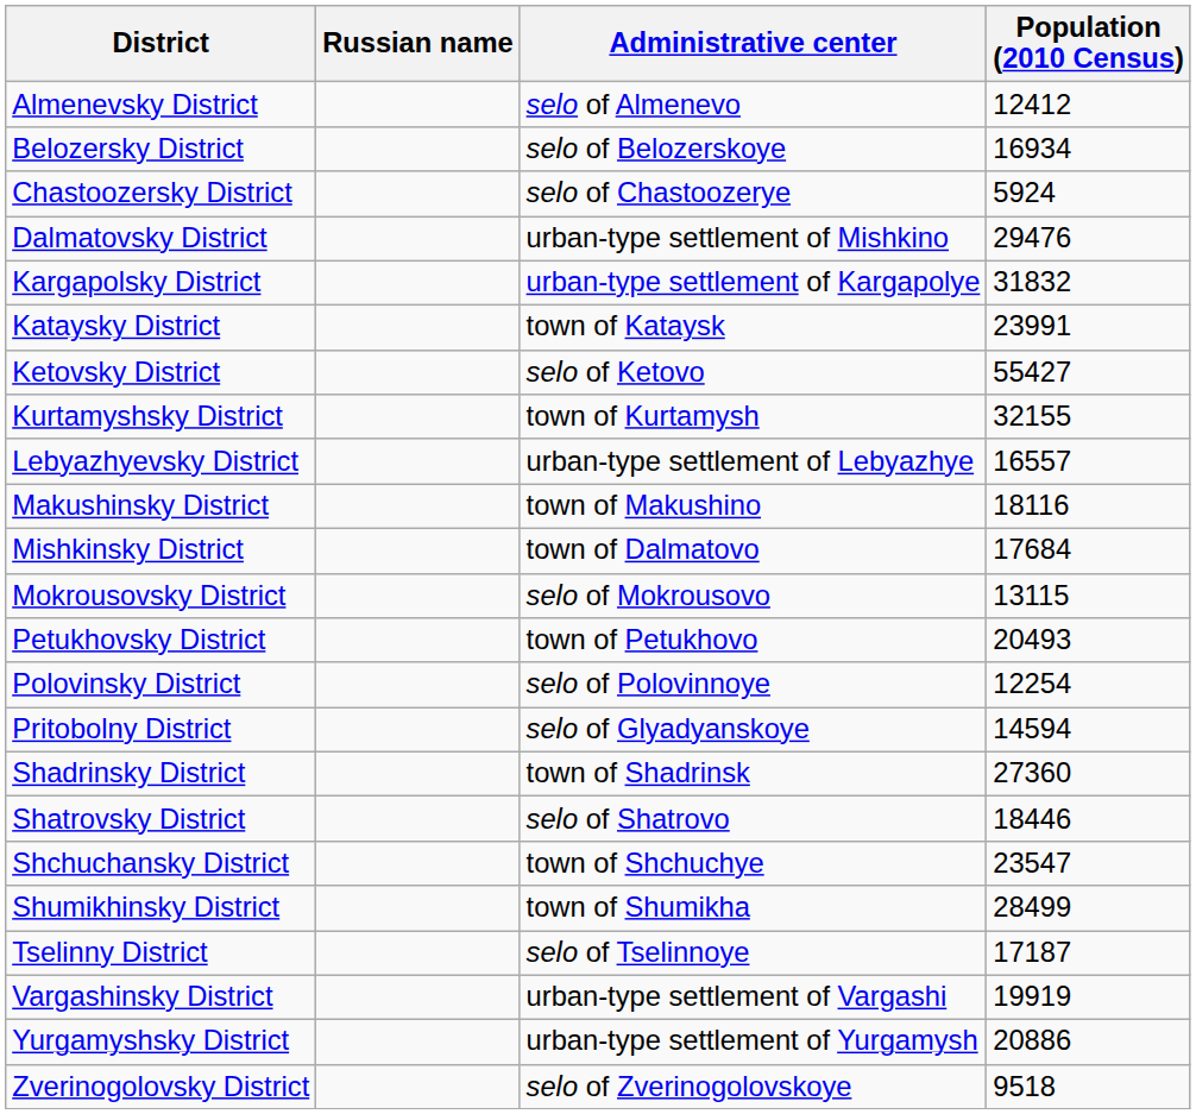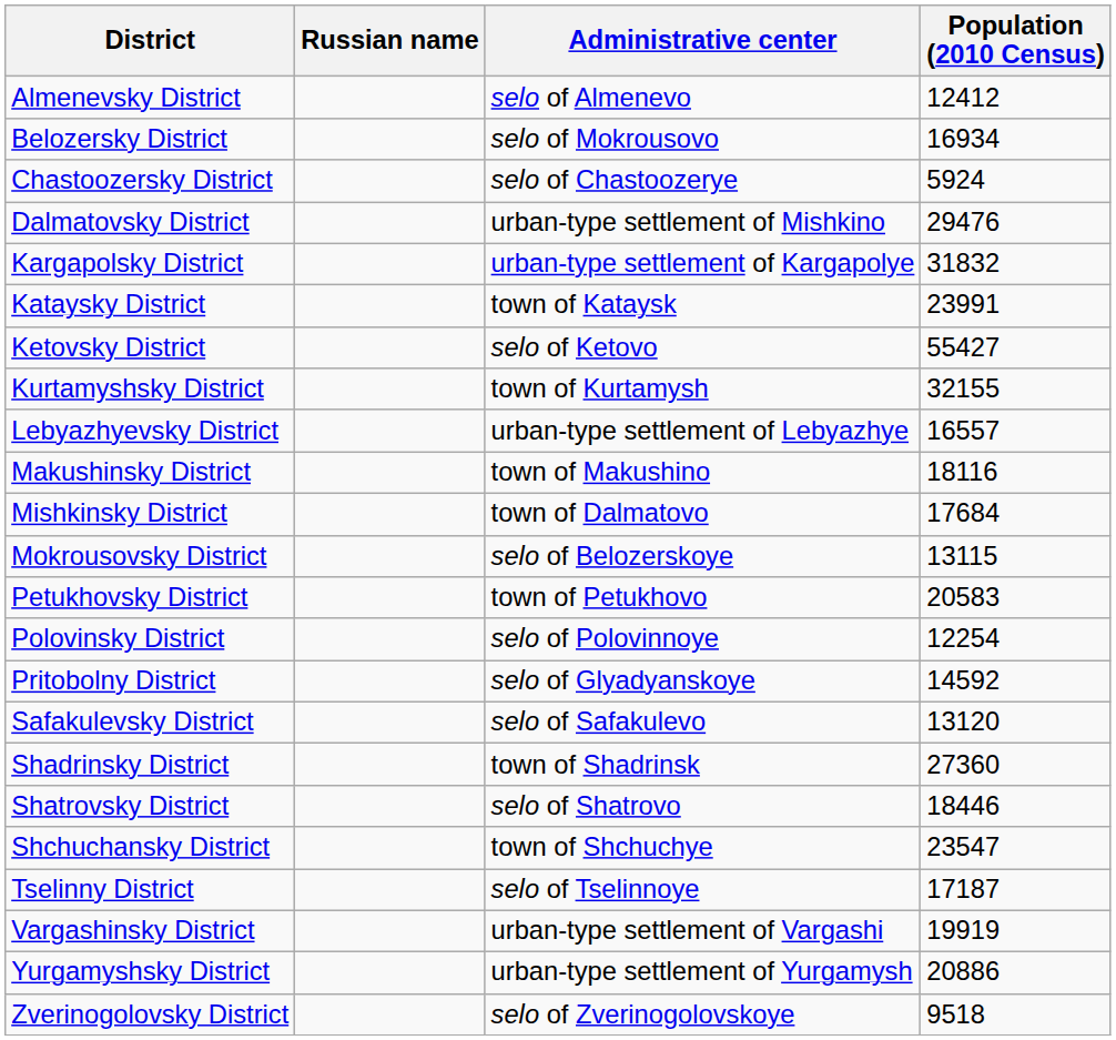Belozersky District | Administrative center: selo of Belozerskoye -> selo of Mokrousovo
Mokrousovsky District | Administrative center: selo of Mokrousovo -> selo of Belozerskoye
Petukhovsky District | Population (2010 Census): 20493 -> 20583
Pritobolny District | Population (2010 Census): 14594 -> 14592
+ row: Safakulevsky District | selo of Safakulevo | 13120
- row: Shumikhinsky District | town of Shumikha | 28499
